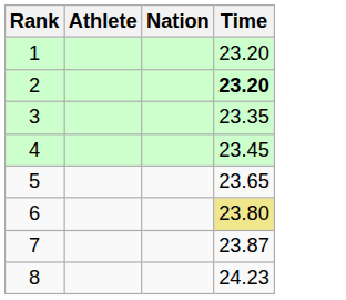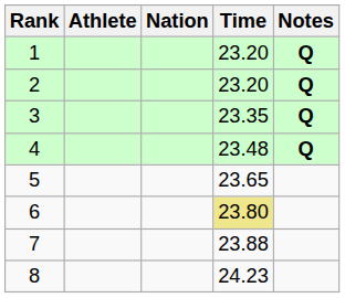+ column: Notes | Q | Q | Q | Q
2 | Time: bold -> normal
4 | Time: 23.45 -> 23.48
7 | Time: 23.87 -> 23.88
